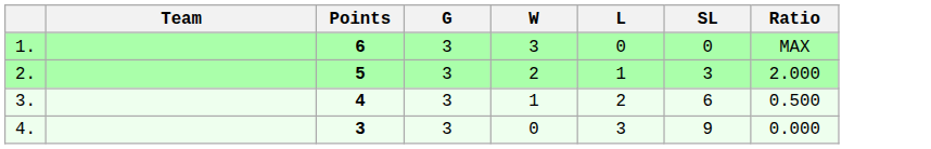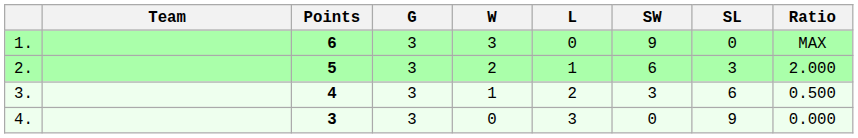+ column: SW | 9 | 6 | 3 | 0
